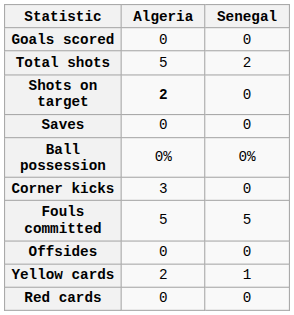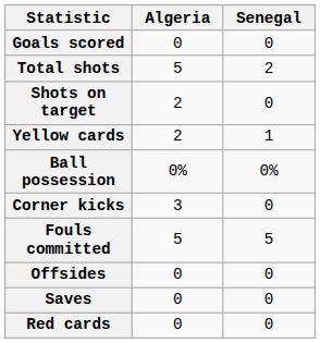Shots on target | Algeria: bold -> normal
rows swapped: Saves <-> Yellow cards
